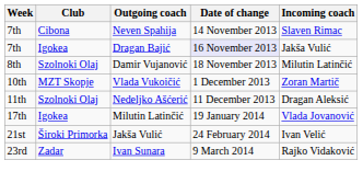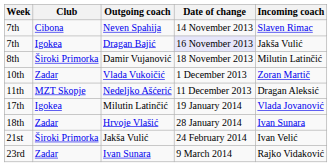Damir Vujanović | Club: Szolnoki Olaj -> Široki Primorka
Vlada Vukoičić | Club: MZT Skopje -> Zadar
Nedeljko Ašćerić | Club: Szolnoki Olaj -> MZT Skopje
+ row: 18th | Zadar | Hrvoje Vlašić | 28 January 2014 | Ivan Sunara
